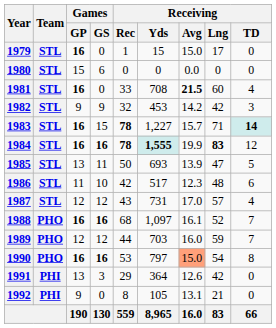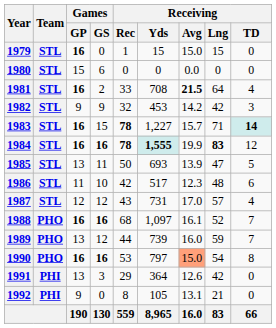1979 | Receiving / Lng: 17 -> 15
1981 | Games / GS: 0 -> 2
1981 | Receiving / Lng: 60 -> 64
1989 | Games / GP: 12 -> 13
1989 | Receiving / Yds: 703 -> 739
